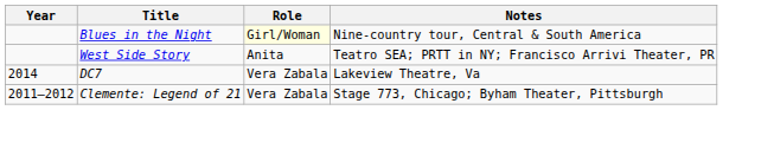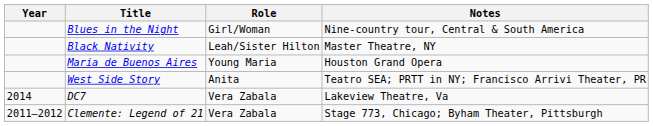Blues in the Night | Role: lightyellow background -> no background
+ row: Black Nativity | Leah/Sister Hilton | Master Theatre, NY
+ row: Maria de Buenos Aires | Young Maria | Houston Grand Opera
